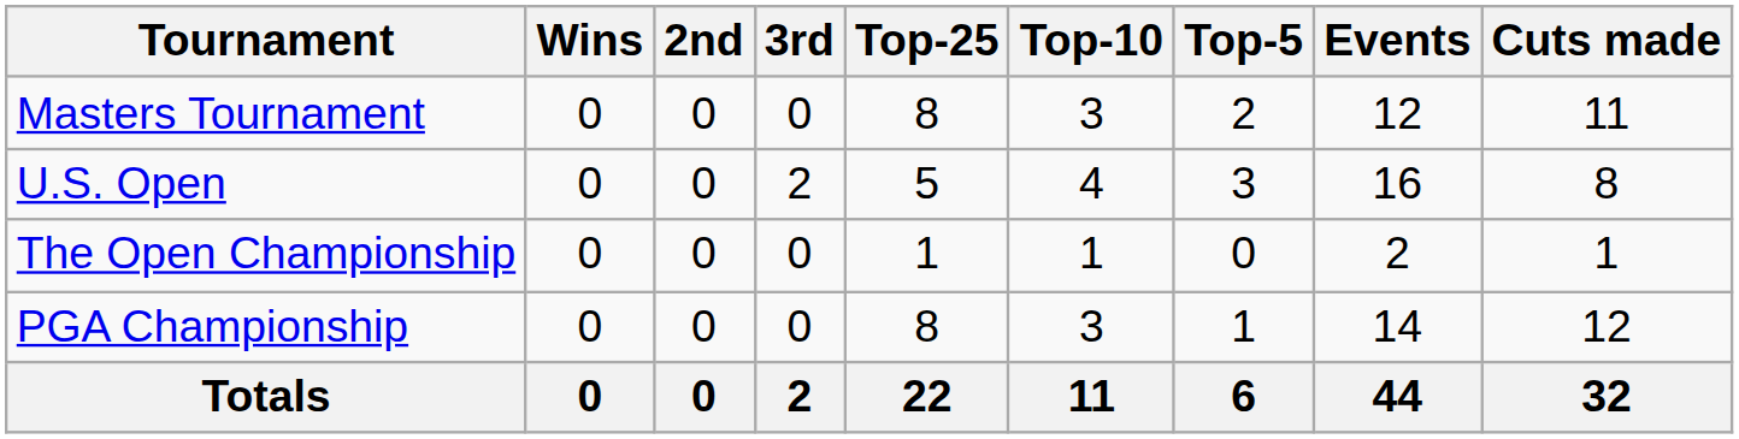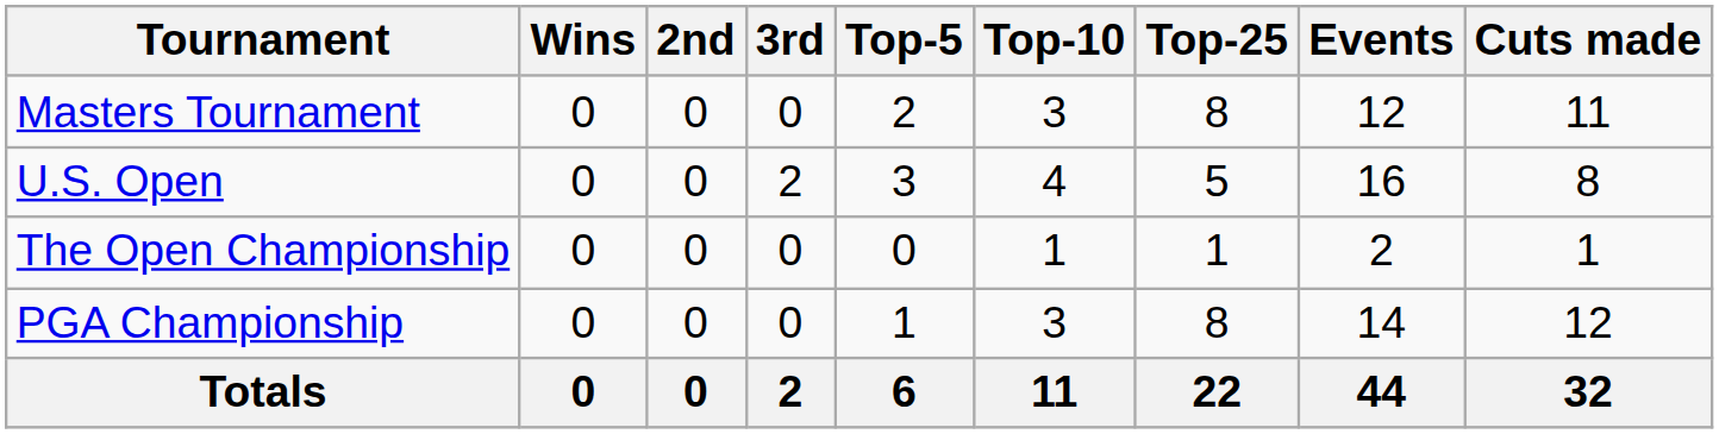columns swapped: Top-5 <-> Top-25
